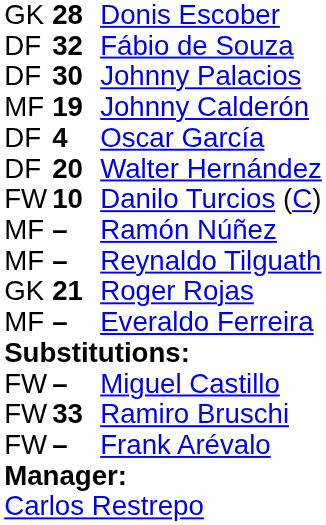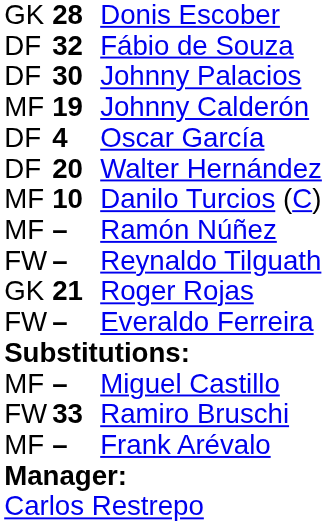Danilo Turcios (C) | column 1: FW -> MF
Reynaldo Tilguath | column 1: MF -> FW
Everaldo Ferreira | column 1: MF -> FW
Miguel Castillo | column 1: FW -> MF
Frank Arévalo | column 1: FW -> MF
